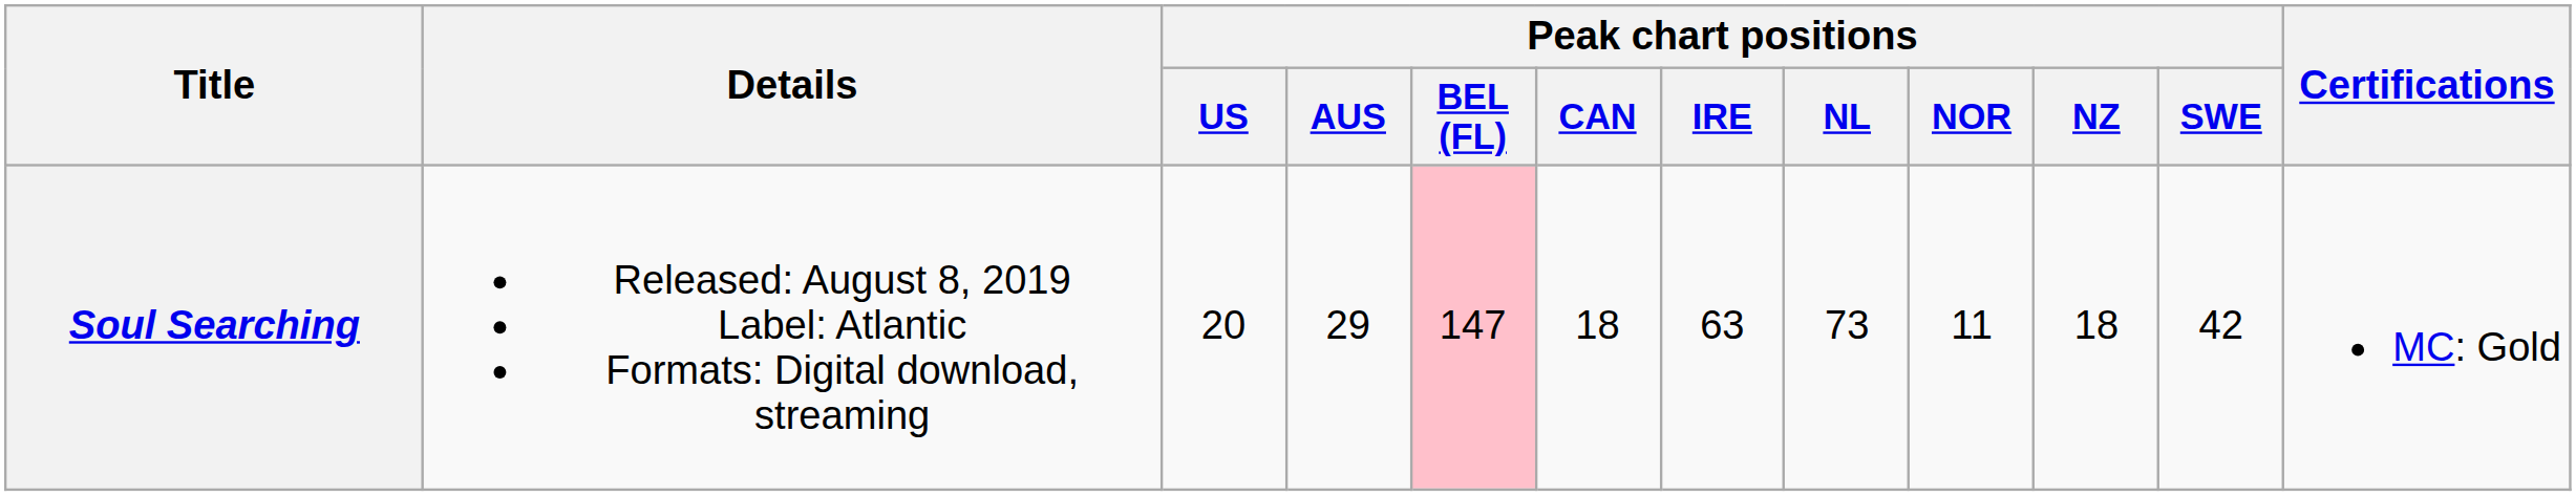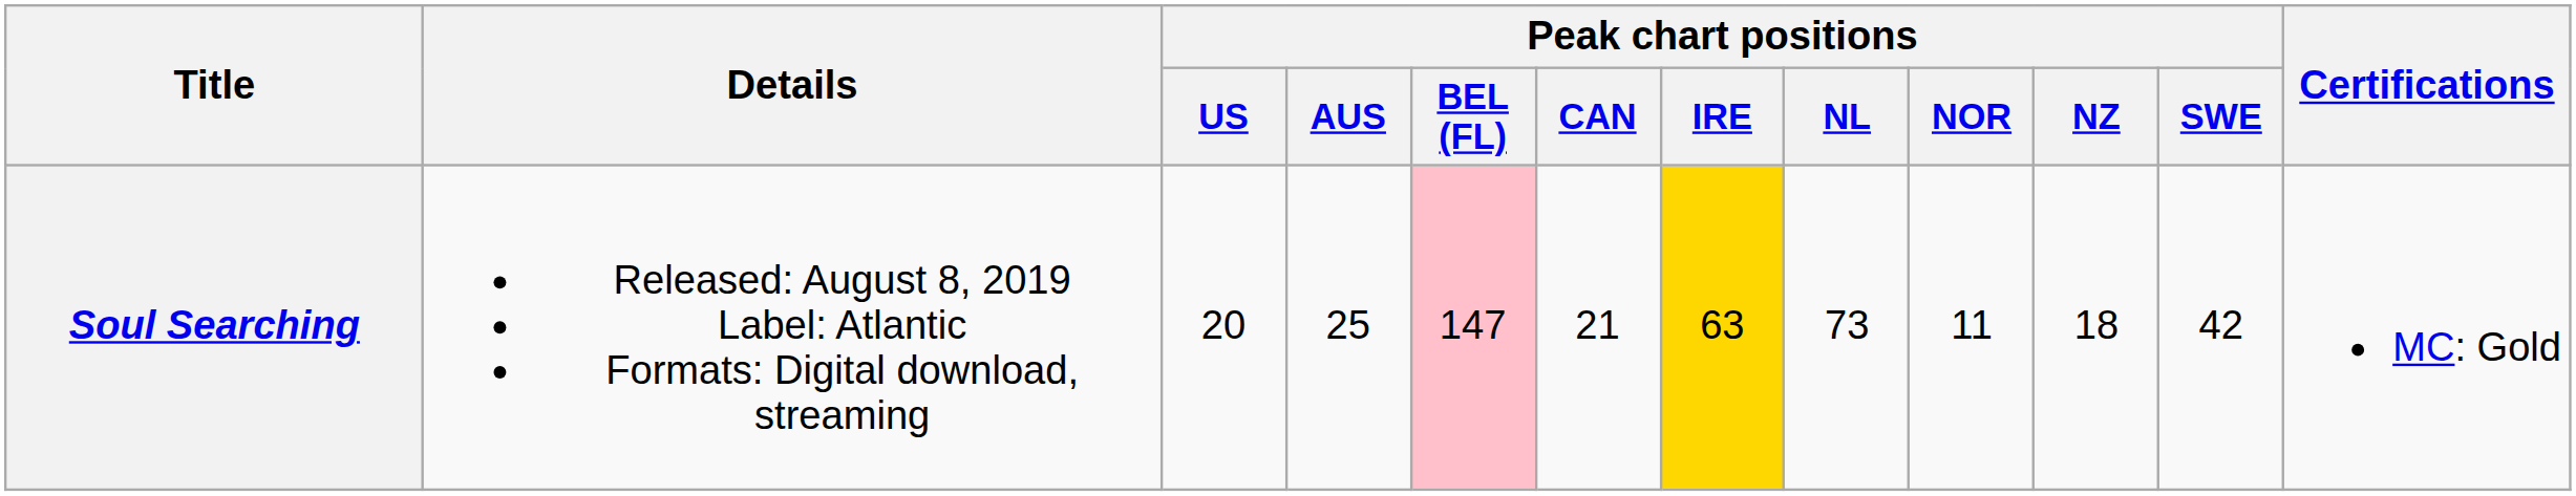Soul Searching | Peak chart positions / AUS: 29 -> 25
Soul Searching | Peak chart positions / CAN: 18 -> 21
Soul Searching | Peak chart positions / IRE: no background -> gold background
